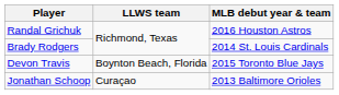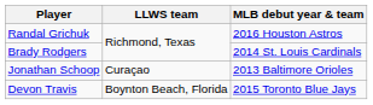rows swapped: Jonathan Schoop <-> Devon Travis
